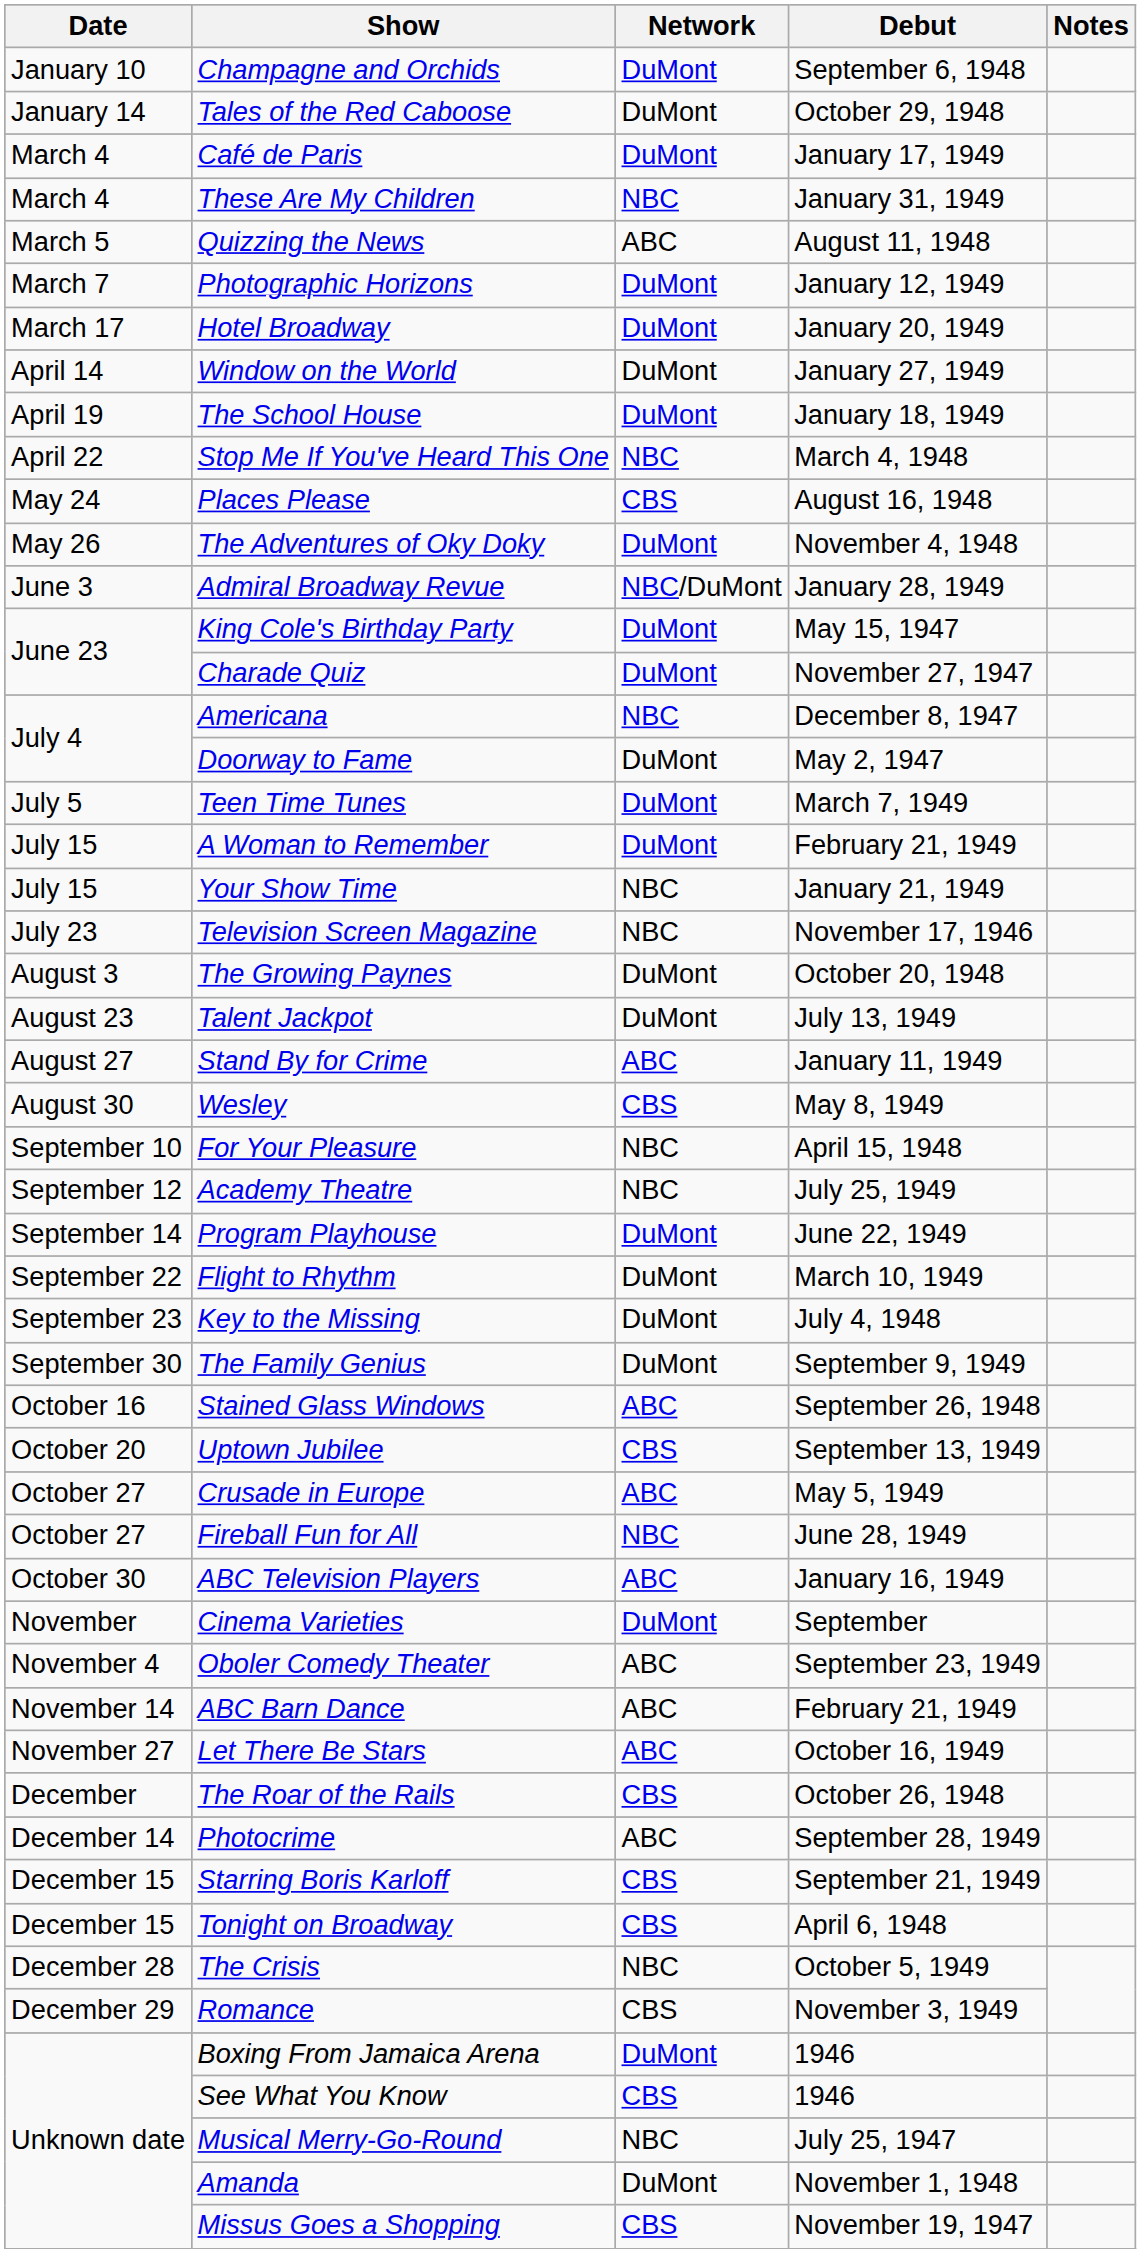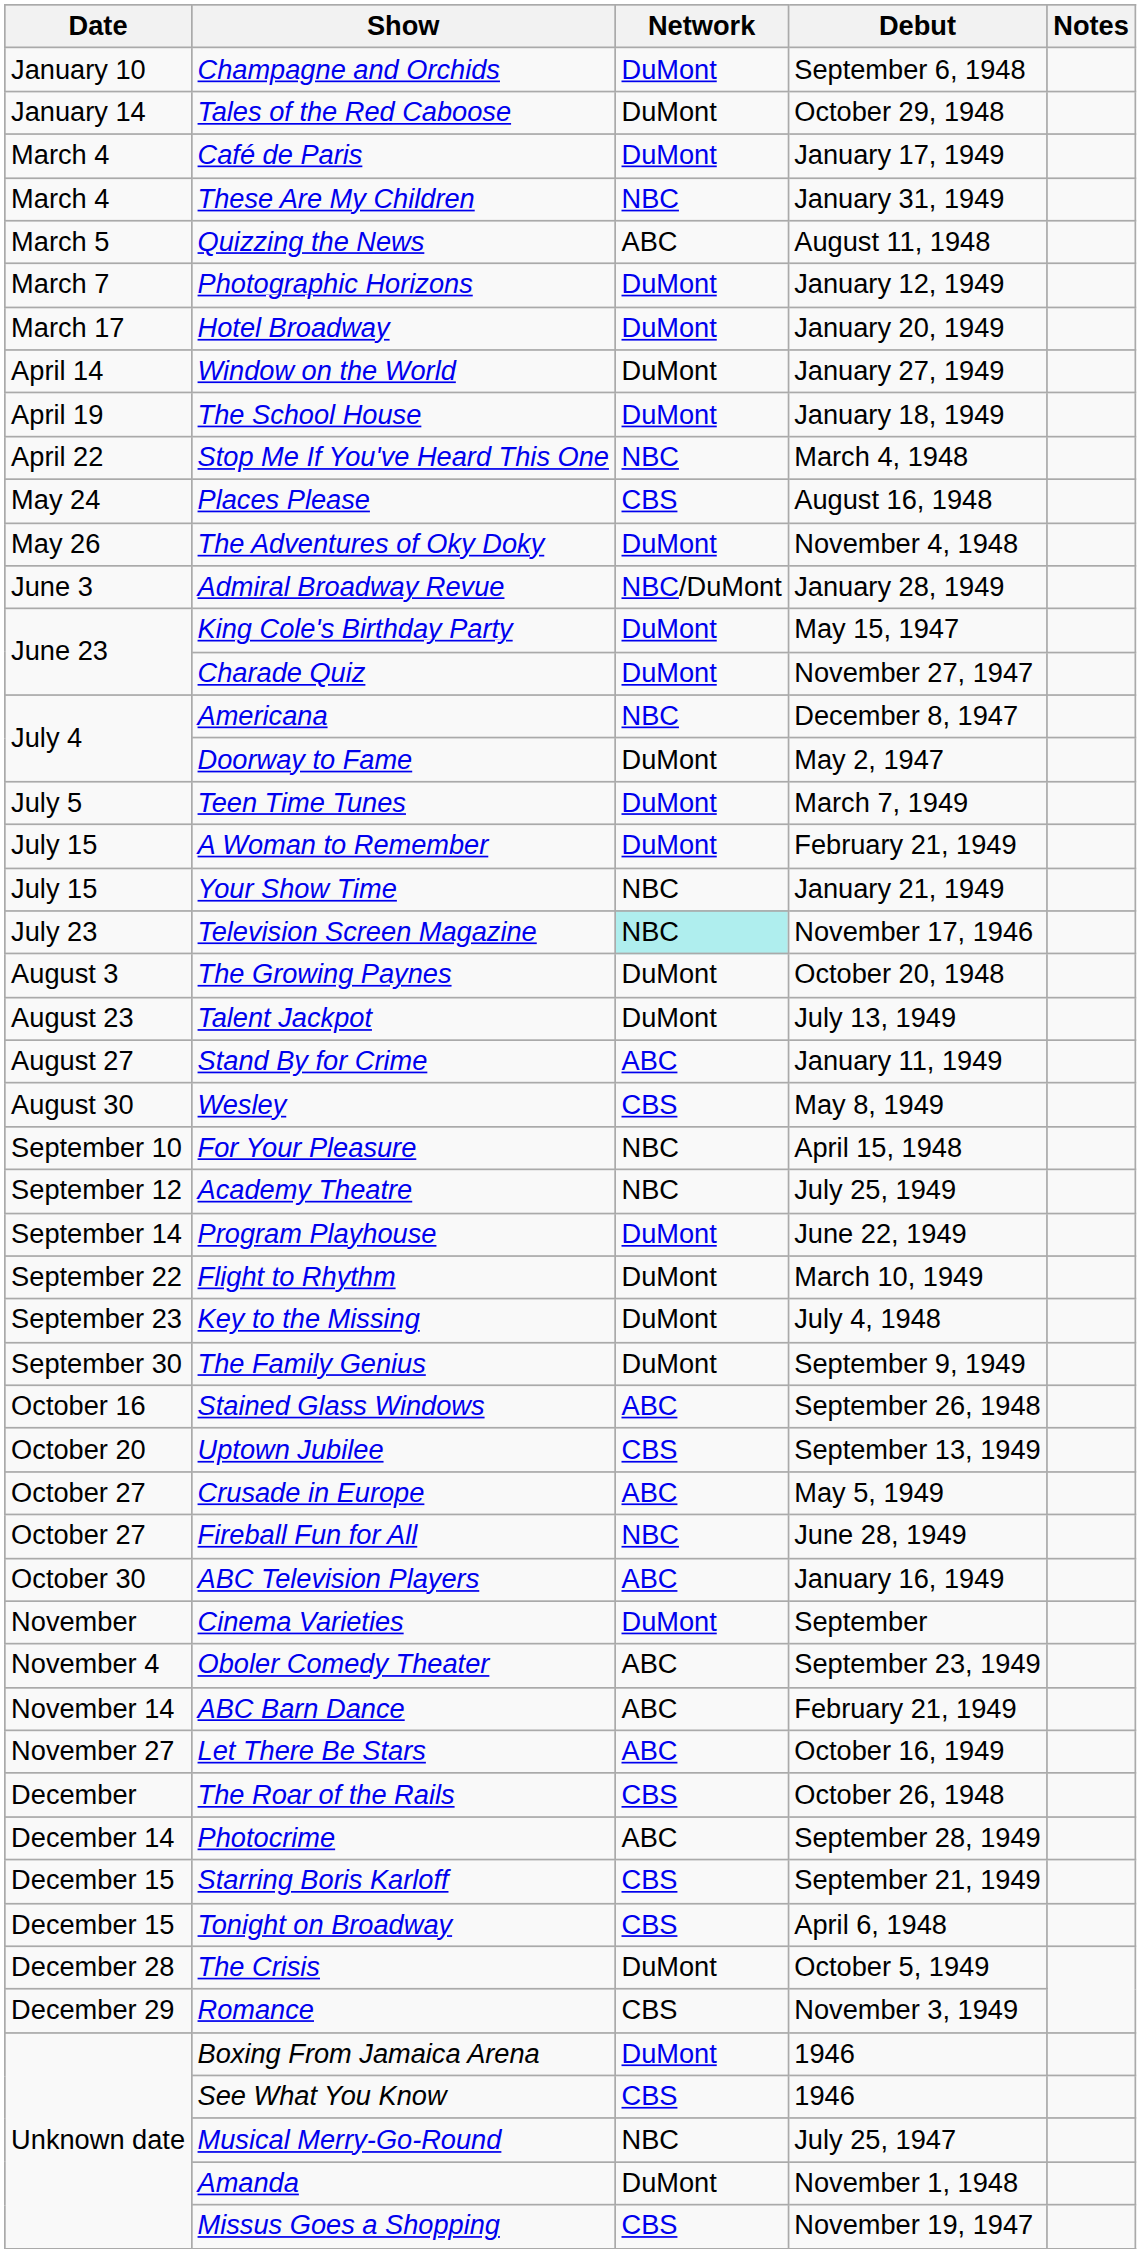Television Screen Magazine | Network: no background -> paleturquoise background
The Crisis | Network: NBC -> DuMont
